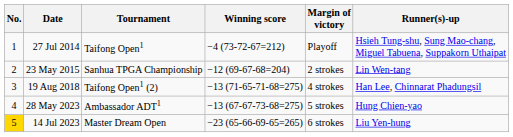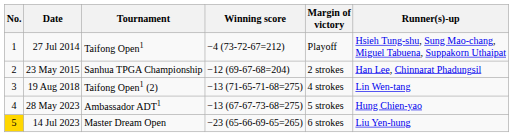23 May 2015 | Runner(s)-up: Lin Wen-tang -> Han Lee, Chinnarat Phadungsil
19 Aug 2018 | Runner(s)-up: Han Lee, Chinnarat Phadungsil -> Lin Wen-tang
